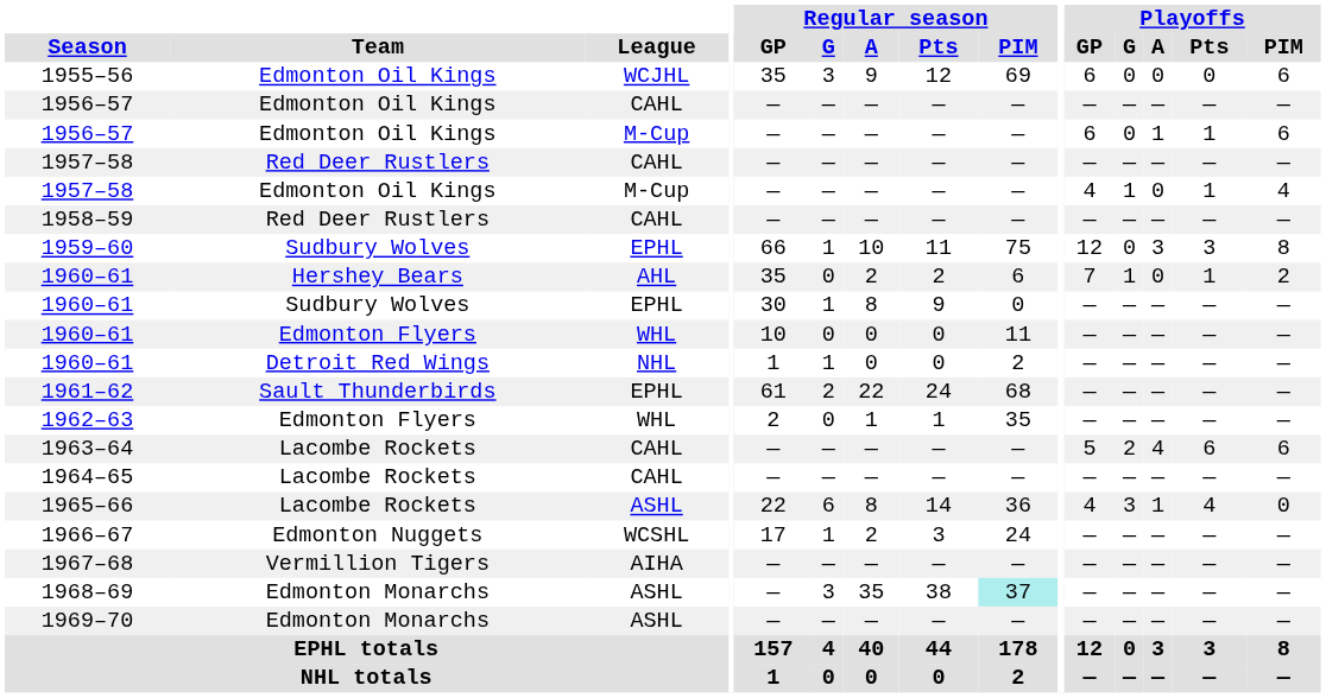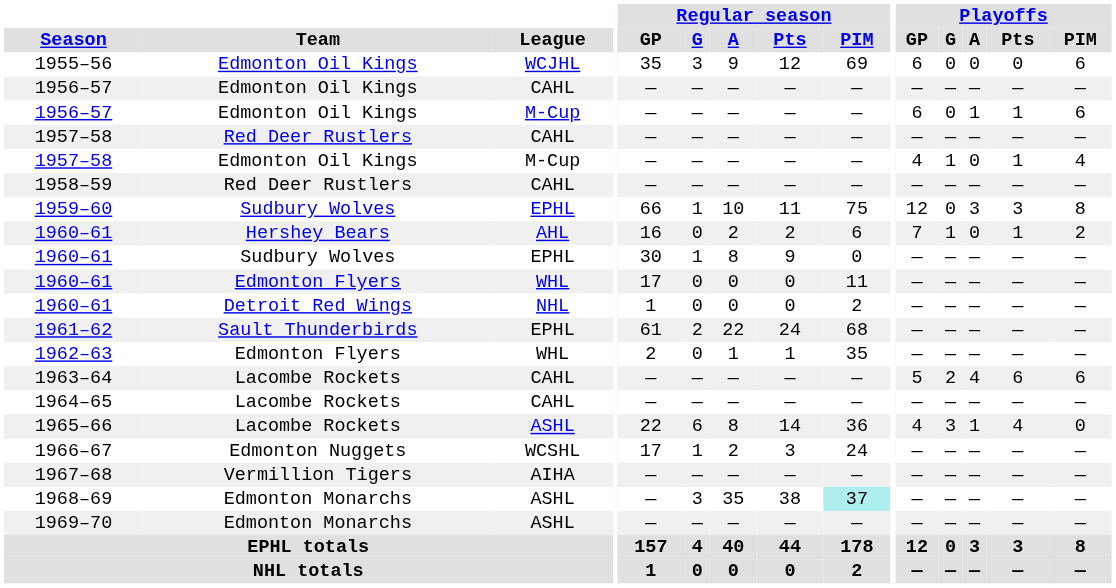1960–61 / AHL | Regular season / GP: 35 -> 16
1960–61 / WHL | Regular season / GP: 10 -> 17
1960–61 / NHL | Regular season / G: 1 -> 0
